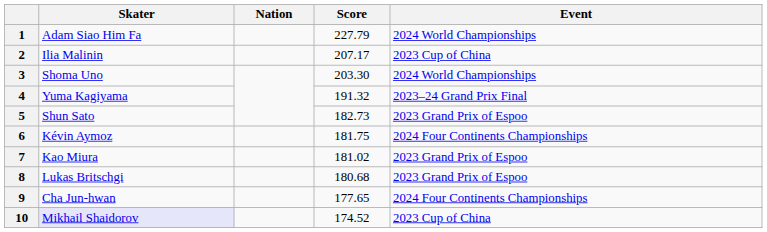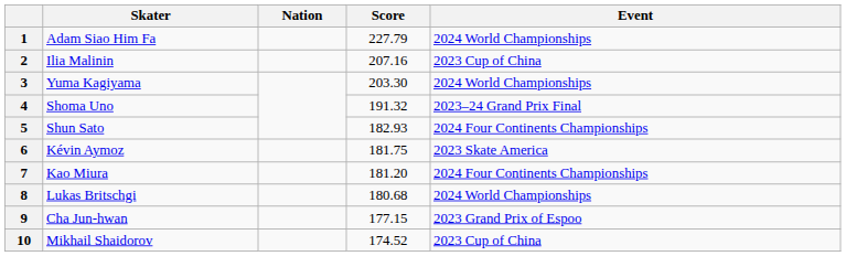2 | Score: 207.17 -> 207.16
3 | Skater: Shoma Uno -> Yuma Kagiyama
4 | Skater: Yuma Kagiyama -> Shoma Uno
5 | Score: 182.73 -> 182.93
5 | Event: 2023 Grand Prix of Espoo -> 2024 Four Continents Championships
6 | Event: 2024 Four Continents Championships -> 2023 Skate America
7 | Score: 181.02 -> 181.20
7 | Event: 2023 Grand Prix of Espoo -> 2024 Four Continents Championships
8 | Event: 2023 Grand Prix of Espoo -> 2024 World Championships
9 | Score: 177.65 -> 177.15
9 | Event: 2024 Four Continents Championships -> 2023 Grand Prix of Espoo
10 | Skater: lavender background -> no background
